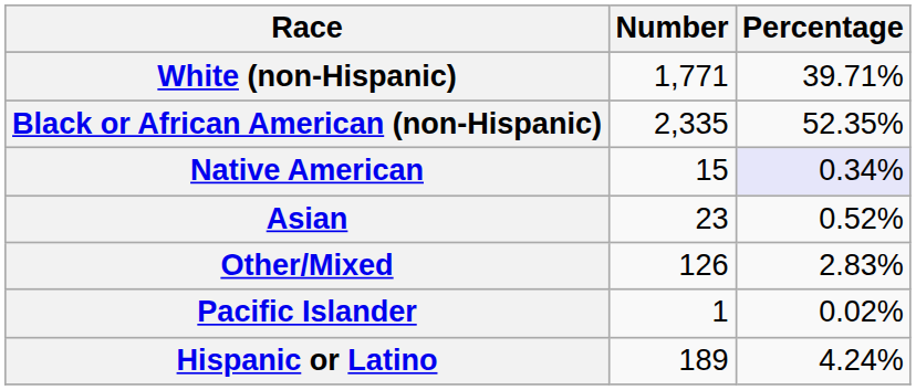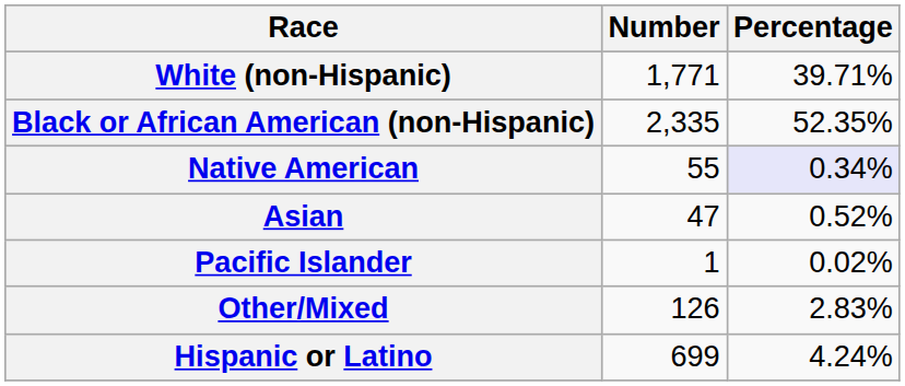Native American | Number: 15 -> 55
Asian | Number: 23 -> 47
rows swapped: Pacific Islander <-> Other/Mixed
Hispanic or Latino | Number: 189 -> 699
